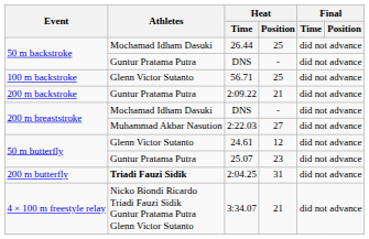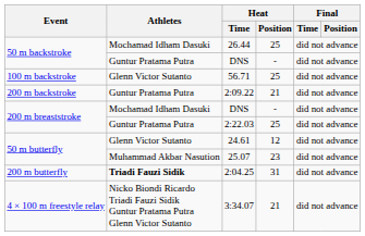2:22.03 | Athletes: Muhammad Akbar Nasution -> Guntur Pratama Putra
2:22.03 | Heat / Position: 27 -> 25
25.07 | Athletes: Guntur Pratama Putra -> Muhammad Akbar Nasution
